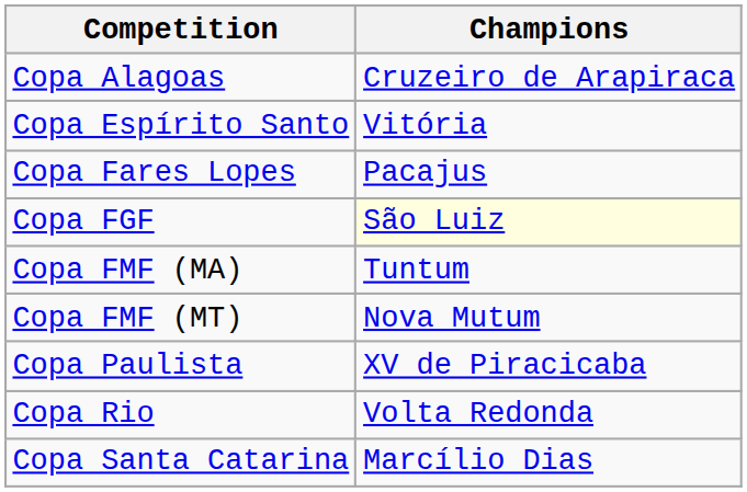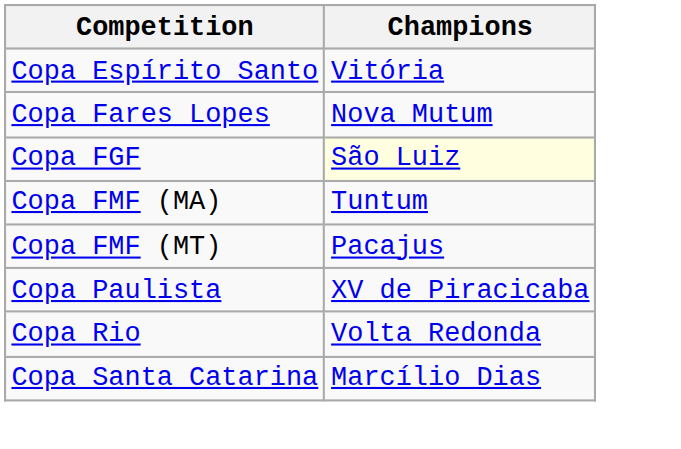- row: Copa Alagoas | Cruzeiro de Arapiraca
Copa Fares Lopes | Champions: Pacajus -> Nova Mutum
Copa FMF (MT) | Champions: Nova Mutum -> Pacajus
